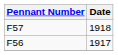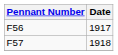rows swapped: F56 <-> F57
